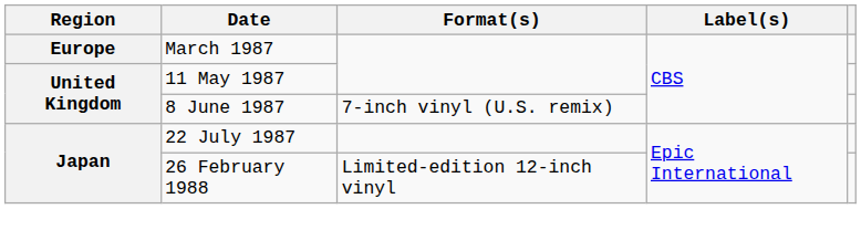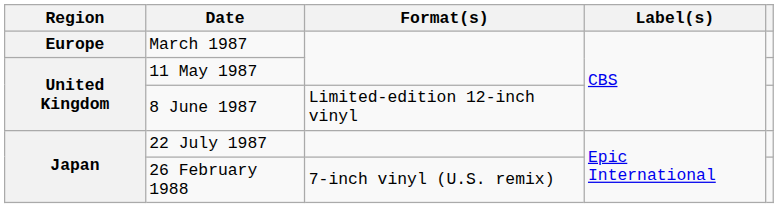8 June 1987 | Format(s): 7-inch vinyl (U.S. remix) -> Limited-edition 12-inch vinyl
26 February 1988 | Format(s): Limited-edition 12-inch vinyl -> 7-inch vinyl (U.S. remix)
